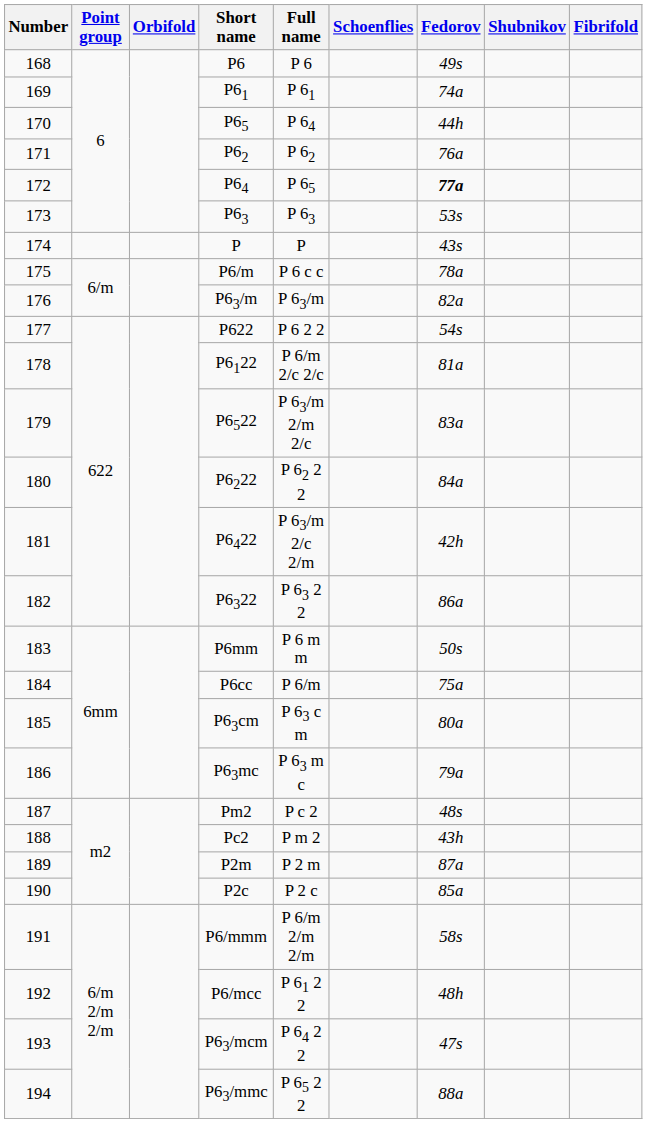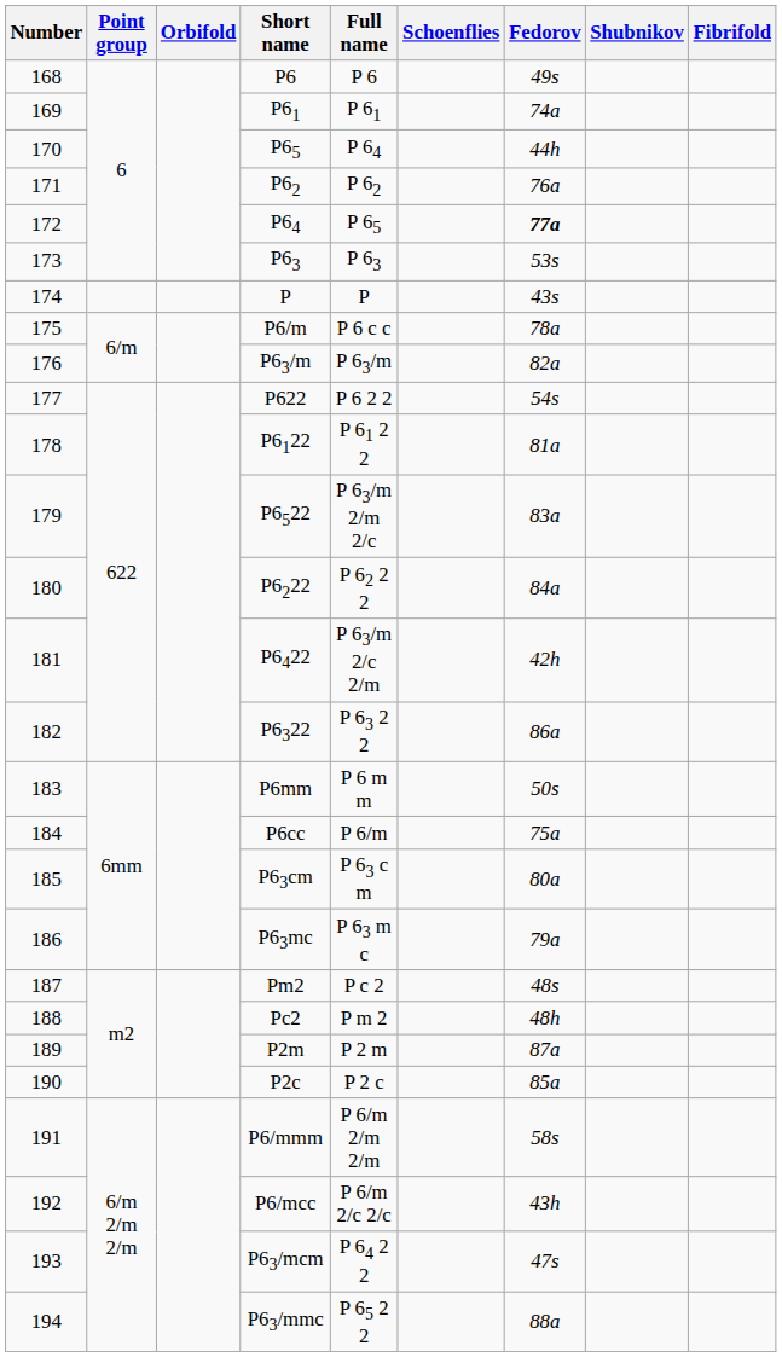P6122 | Full name: P 6/m 2/c 2/c -> P 61 2 2
Pc2 | Fedorov: 43h -> 48h
P6/mcc | Full name: P 61 2 2 -> P 6/m 2/c 2/c
P6/mcc | Fedorov: 48h -> 43h
